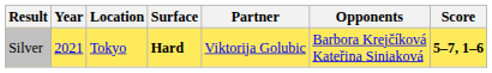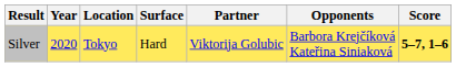Silver | Year: 2021 -> 2020
Silver | Surface: bold -> normal
